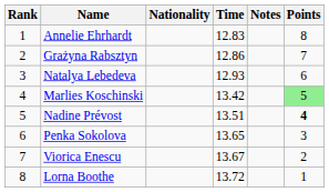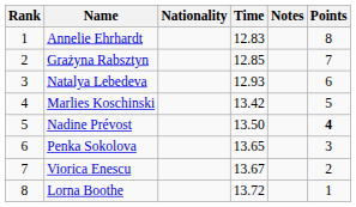Grażyna Rabsztyn | Time: 12.86 -> 12.85
Marlies Koschinski | Points: lightgreen background -> no background
Nadine Prévost | Time: 13.51 -> 13.50
